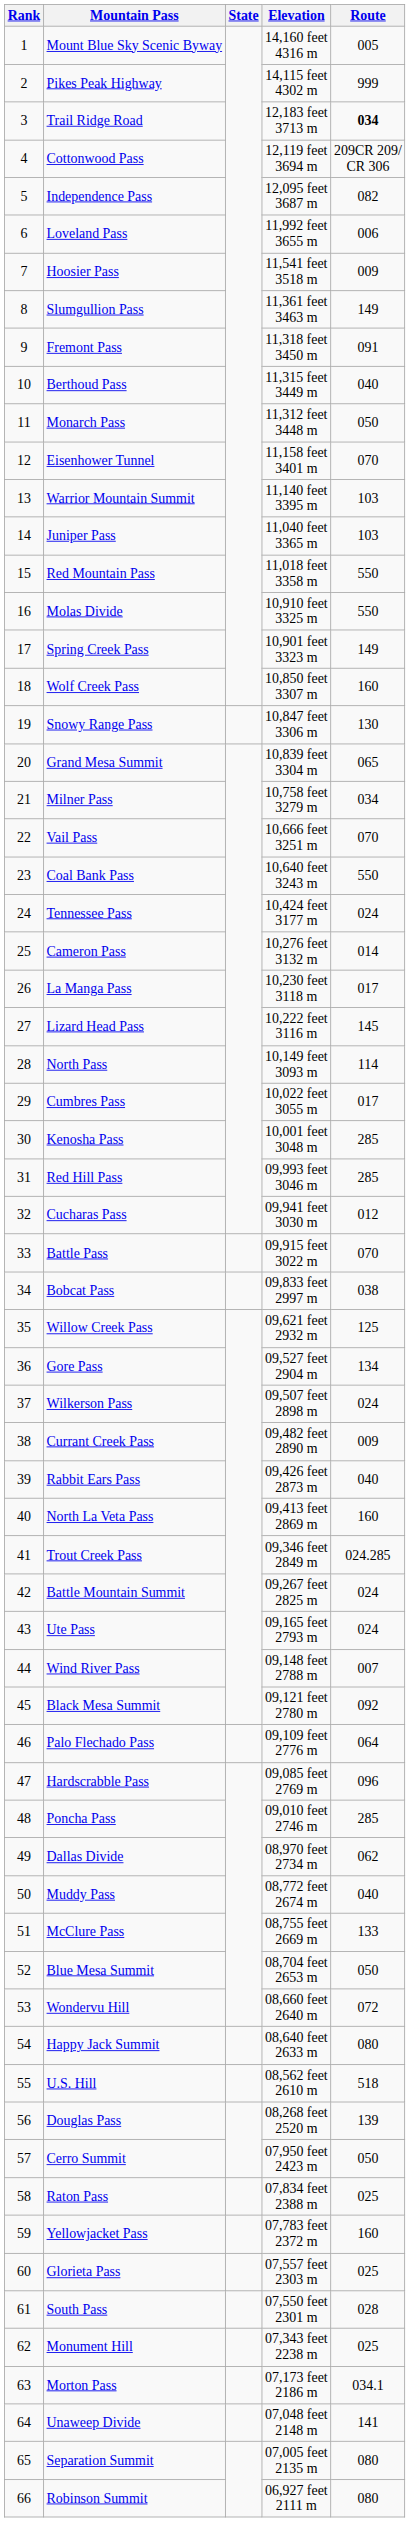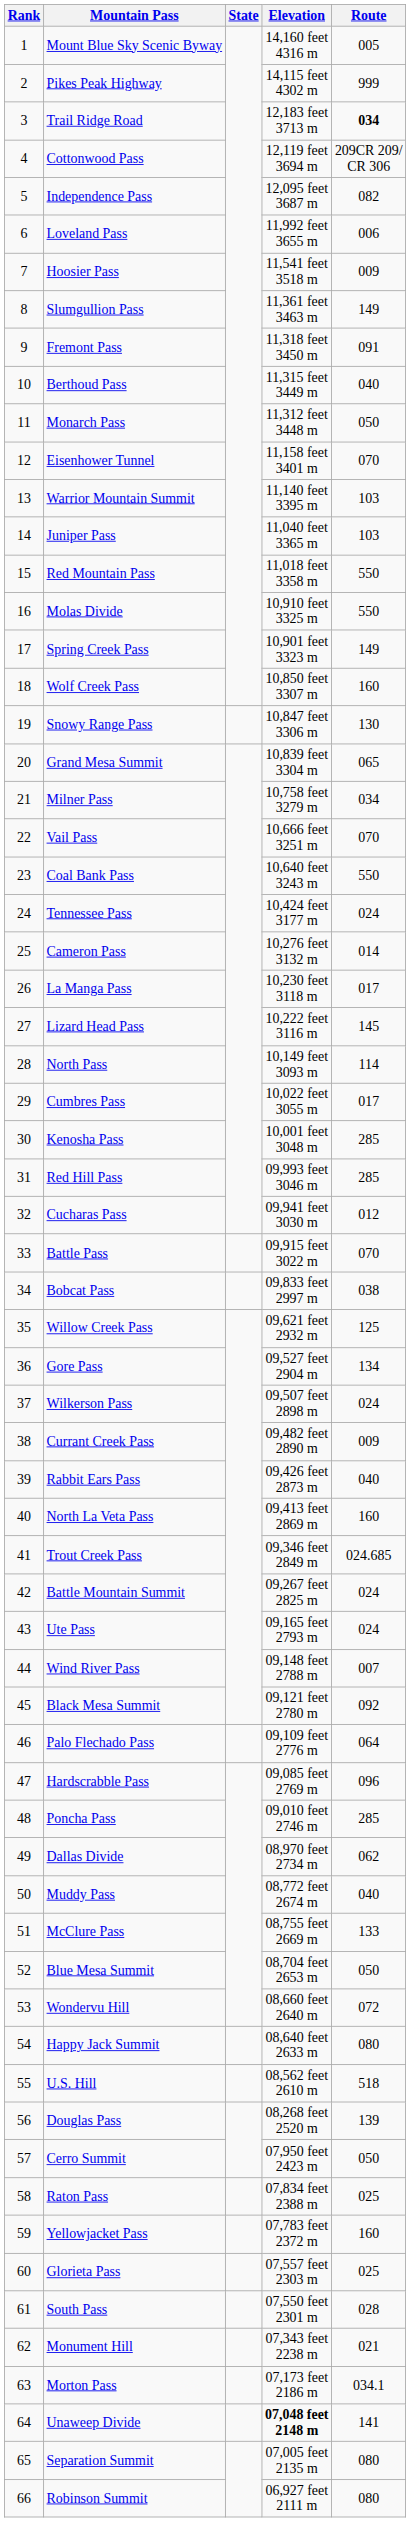Trout Creek Pass | Route: 024.285 -> 024.685
Monument Hill | Route: 025 -> 021
Unaweep Divide | Elevation: normal -> bold
